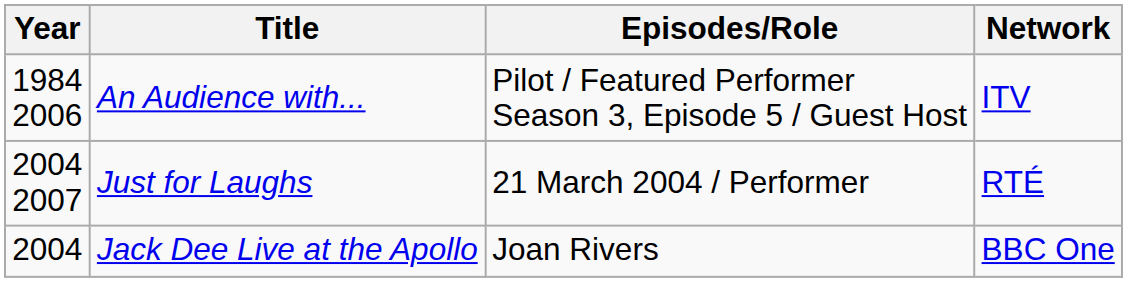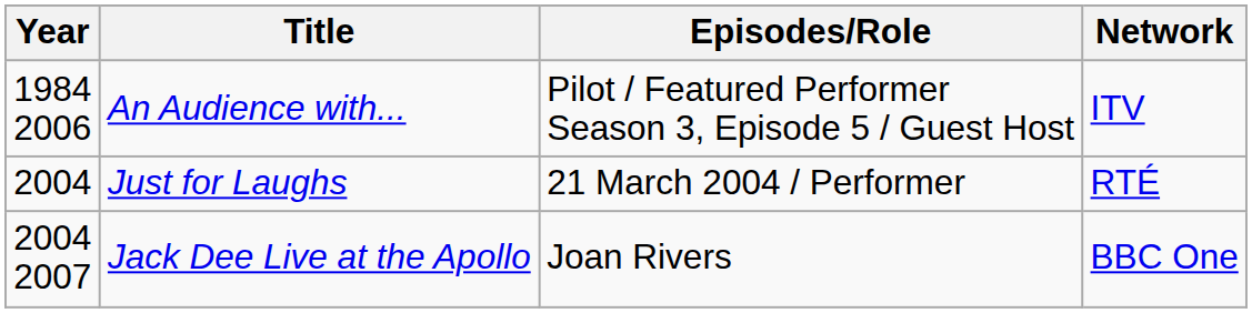Just for Laughs | Year: 2004 2007 -> 2004
Jack Dee Live at the Apollo | Year: 2004 -> 2004 2007
